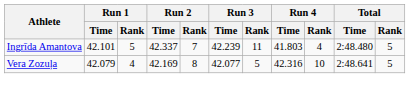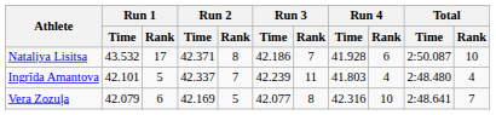+ row: Nataliya Lisitsa | 43.532 | 17 | 42.371 | 8 | 42.186 | 7 | 41.928 | 6 | 2:50.087 | 10
Ingrīda Amantova | Total / Rank: 5 -> 4
Vera Zozuļa | Run 1 / Rank: 4 -> 6
Vera Zozuļa | Run 2 / Rank: 8 -> 5
Vera Zozuļa | Run 3 / Rank: 5 -> 8
Vera Zozuļa | Total / Rank: 5 -> 7
